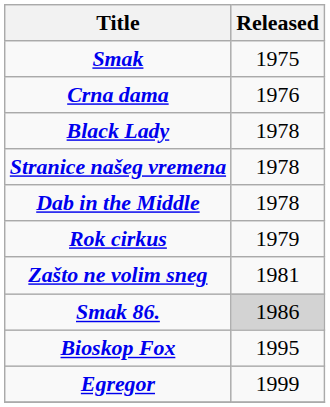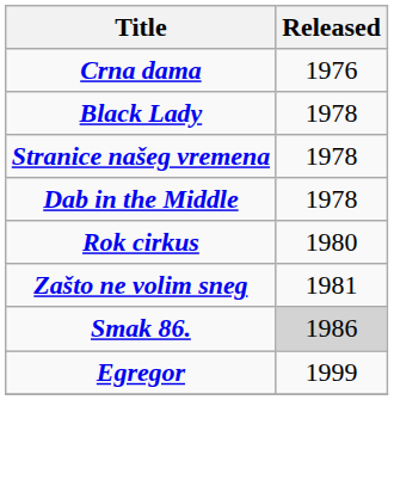- row: Smak | 1975
Rok cirkus | Released: 1979 -> 1980
- row: Bioskop Fox | 1995
